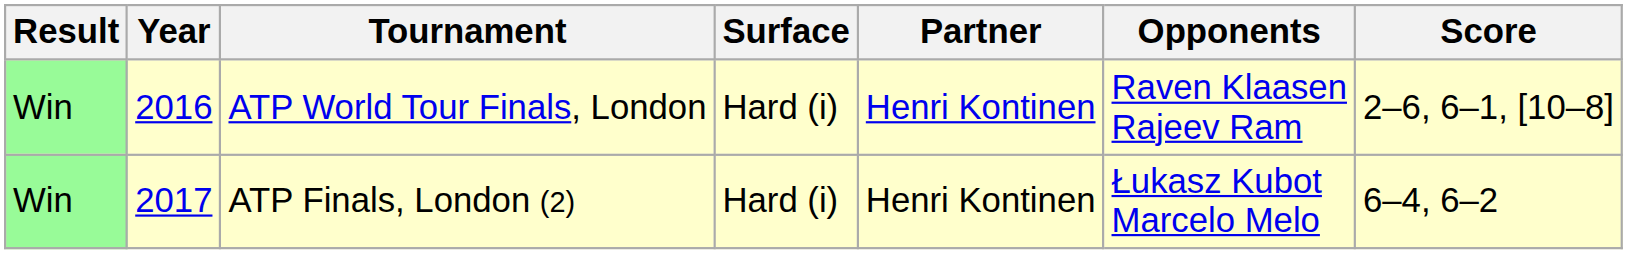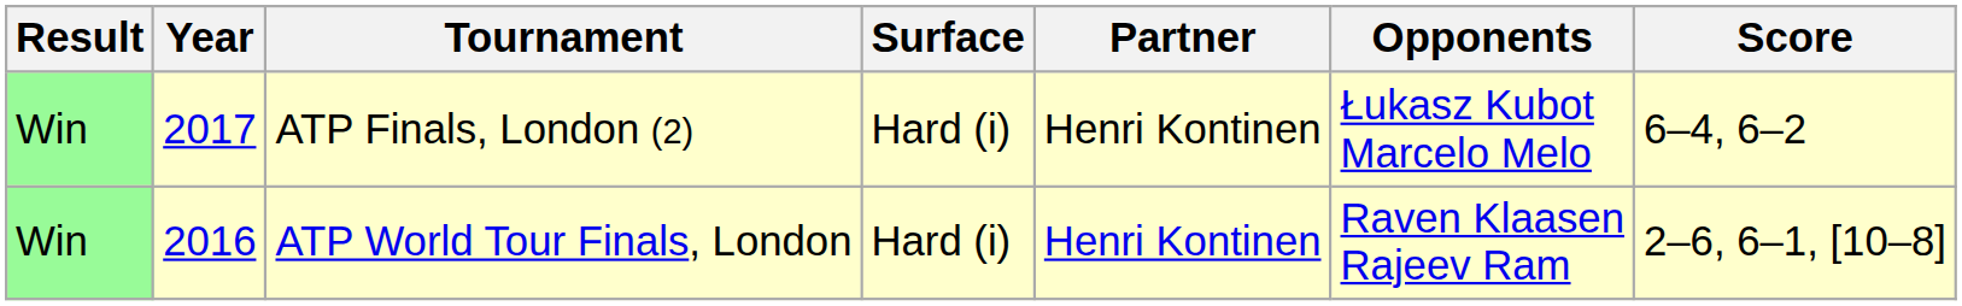rows swapped: ATP World Tour Finals, London <-> ATP Finals, London (2)
